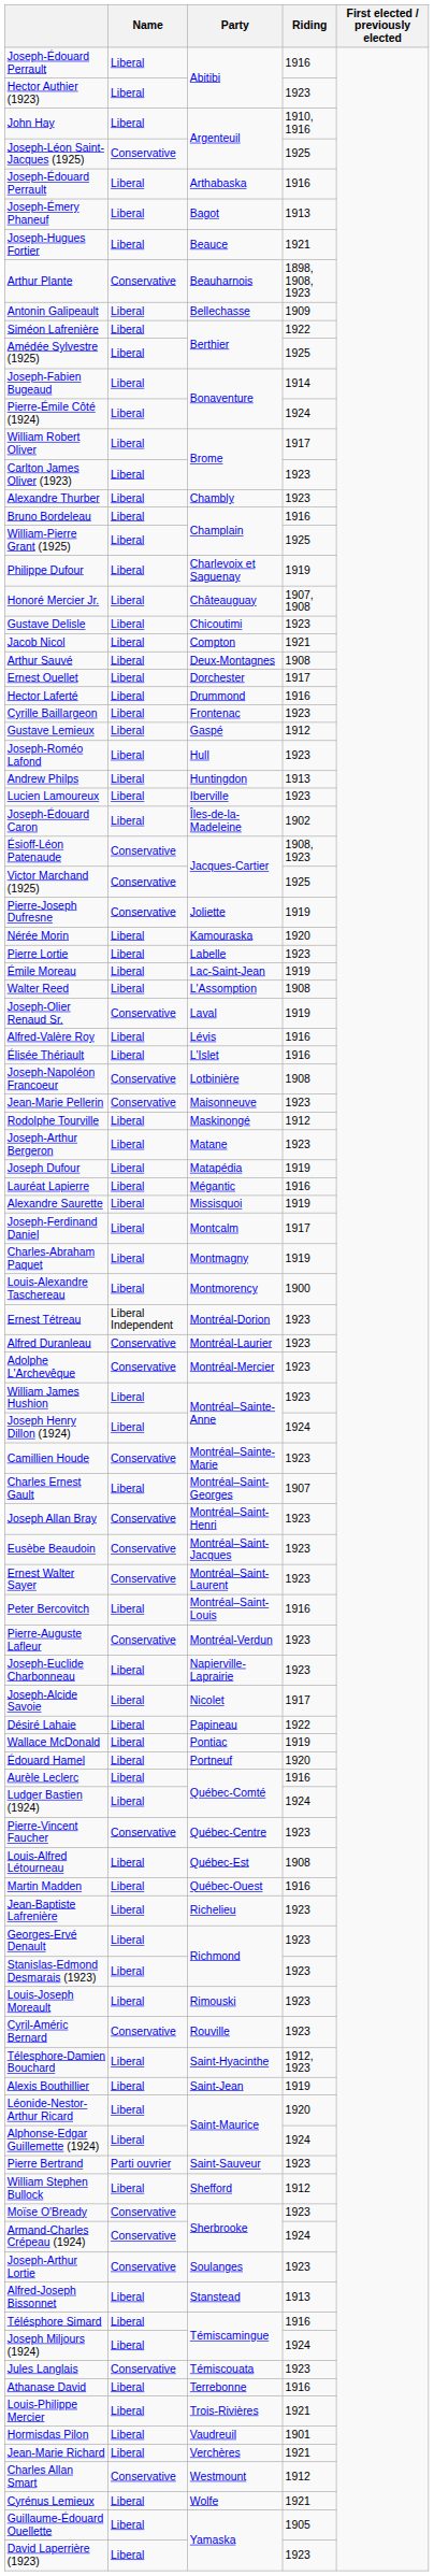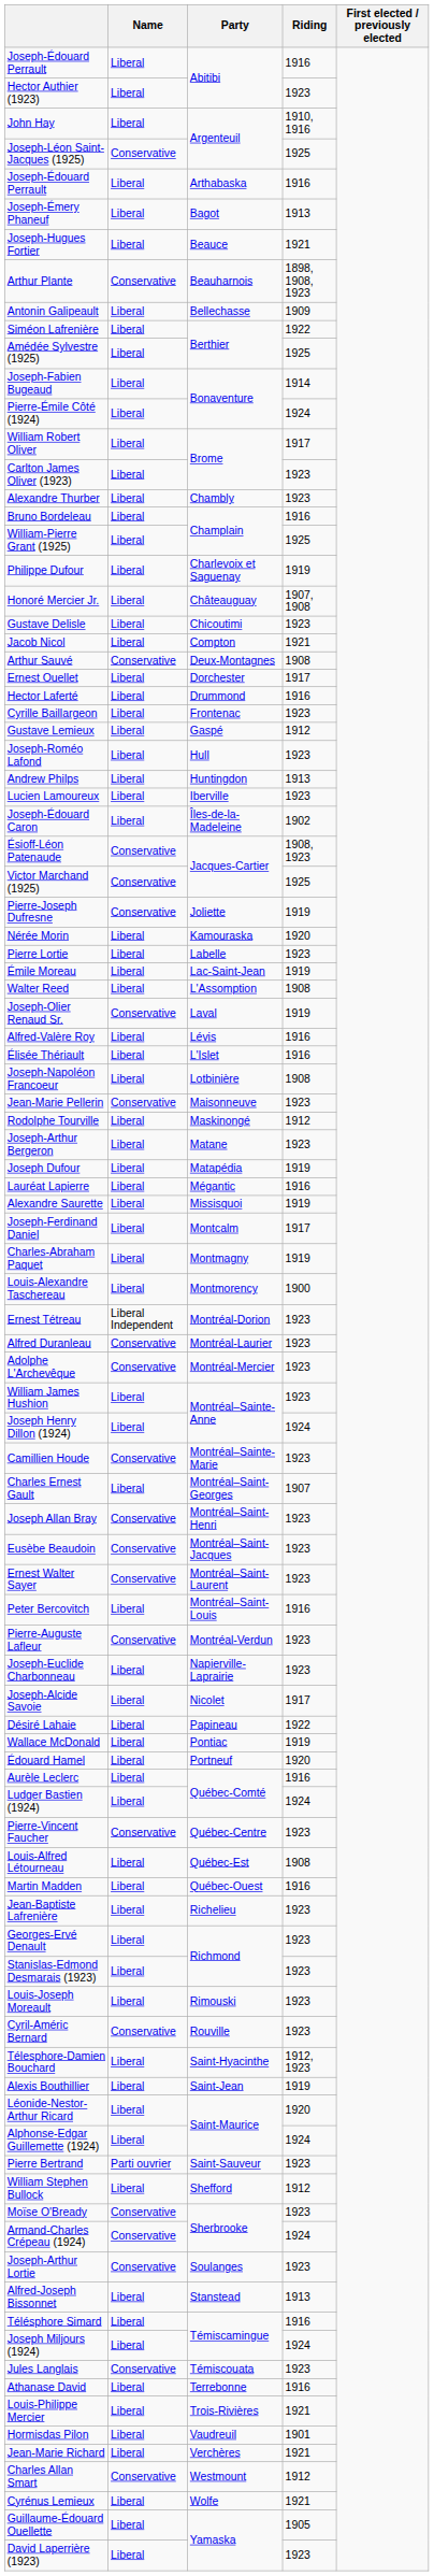Arthur Sauvé | Name: Liberal -> Conservative
Joseph-Napoléon Francoeur | Name: Conservative -> Liberal
